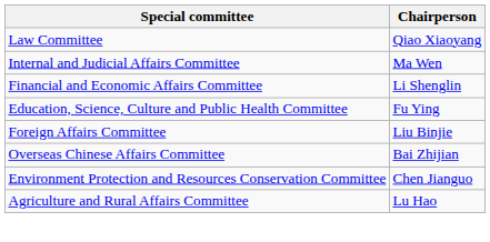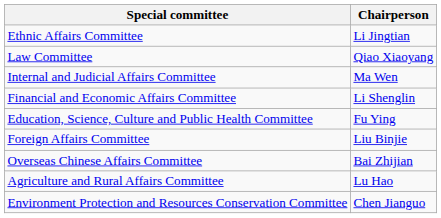+ row: Ethnic Affairs Committee | Li Jingtian
rows swapped: Environment Protection and Resources Conservation Committee <-> Agriculture and Rural Affairs Committee
